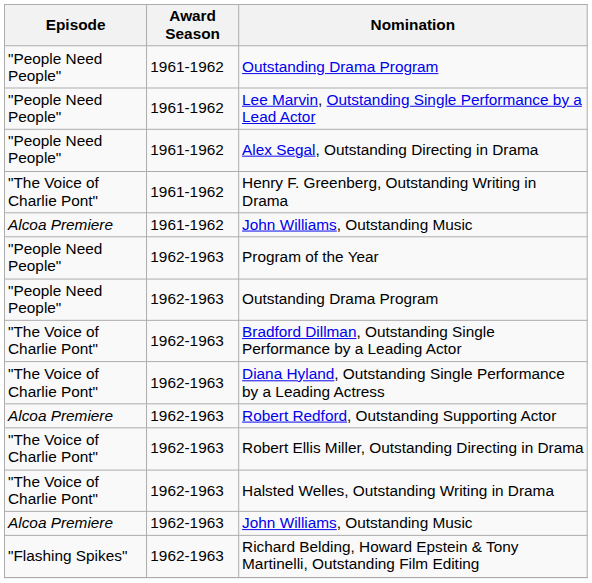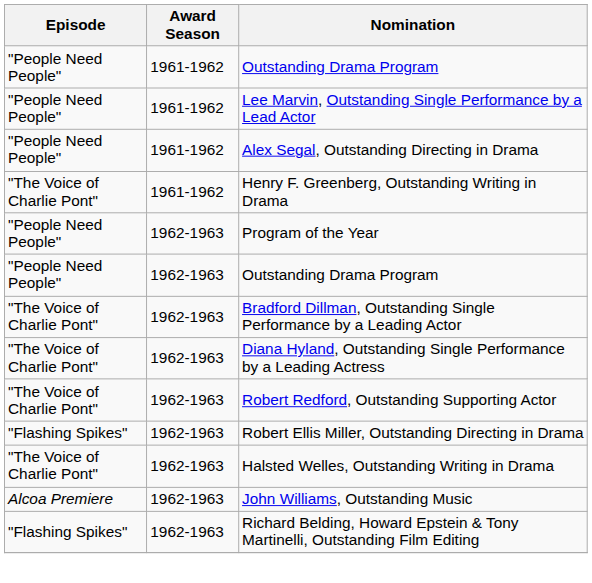- row: Alcoa Premiere | 1961-1962 | John Williams, Outstanding Music
Robert Redford, Outstanding Supporting Actor | Episode: Alcoa Premiere -> "The Voice of Charlie Pont"
Robert Ellis Miller, Outstanding Directing in Drama | Episode: "The Voice of Charlie Pont" -> "Flashing Spikes"
